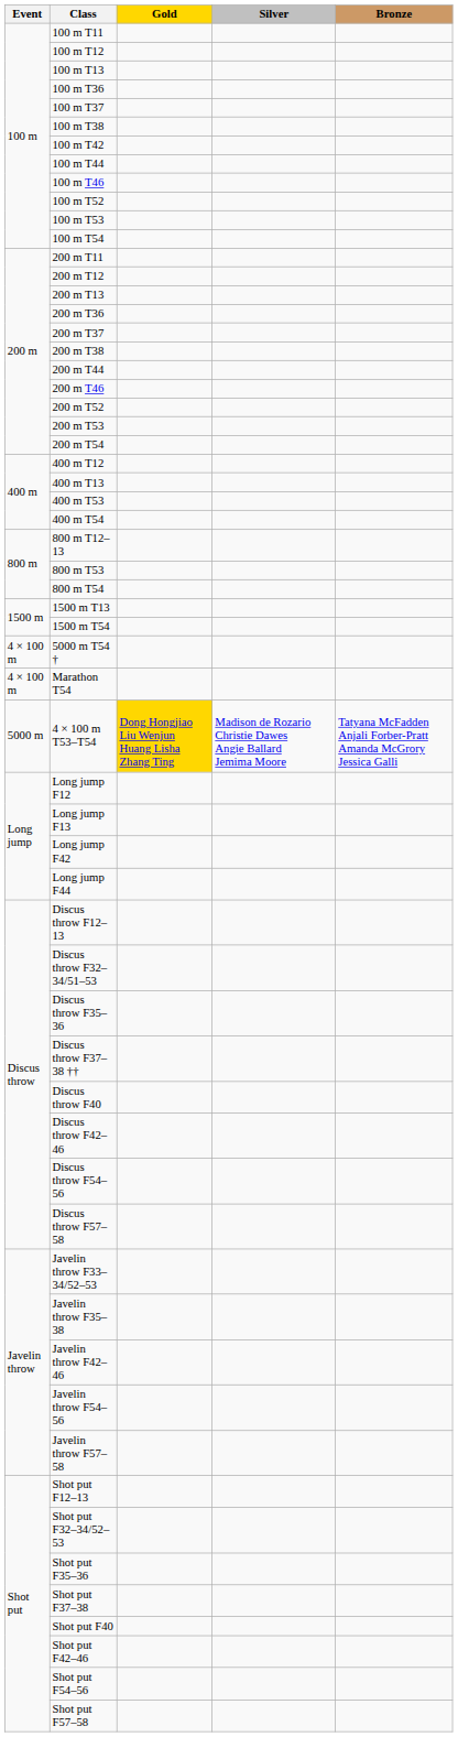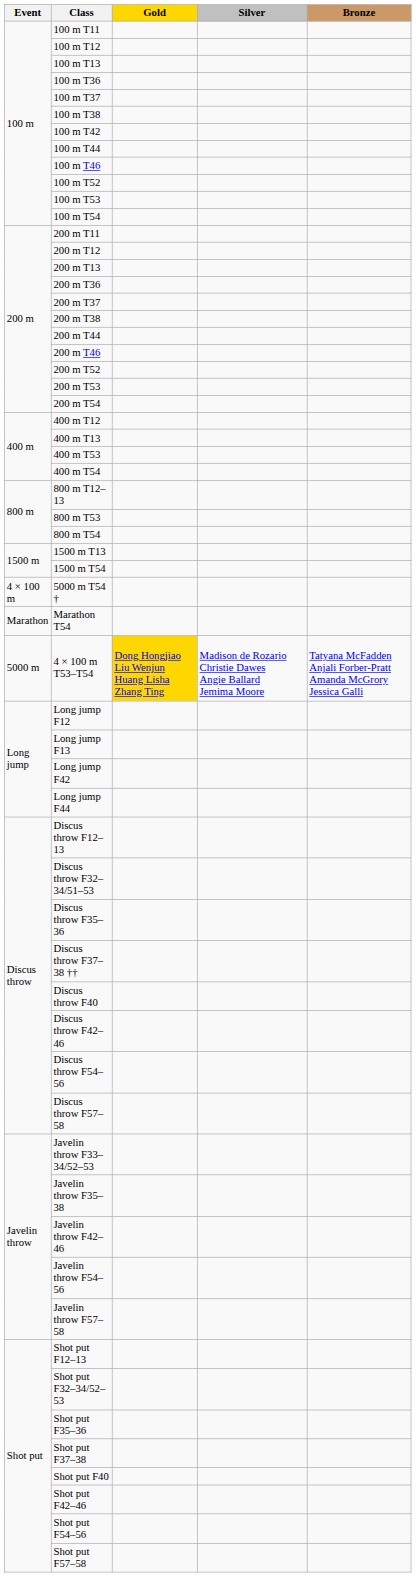Marathon T54 | Event: 4 × 100 m -> Marathon
